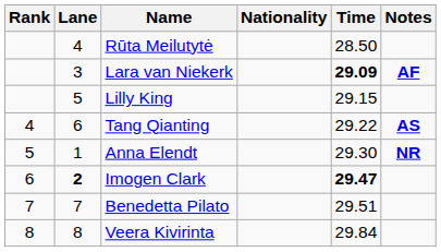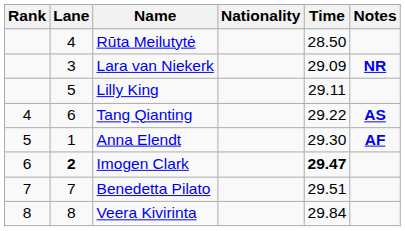Lara van Niekerk | Time: bold -> normal
Lara van Niekerk | Notes: AF -> NR
Lilly King | Time: 29.15 -> 29.11
Anna Elendt | Notes: NR -> AF
